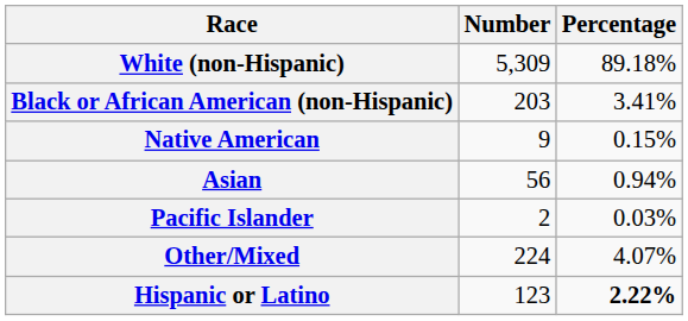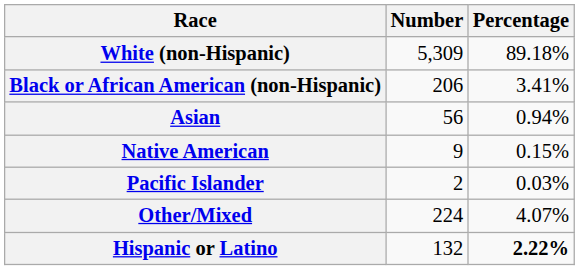Black or African American (non-Hispanic) | Number: 203 -> 206
rows swapped: Native American <-> Asian
Hispanic or Latino | Number: 123 -> 132
